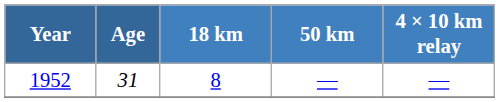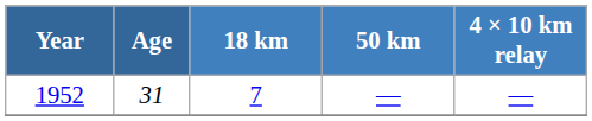1952 | 18 km: 8 -> 7
